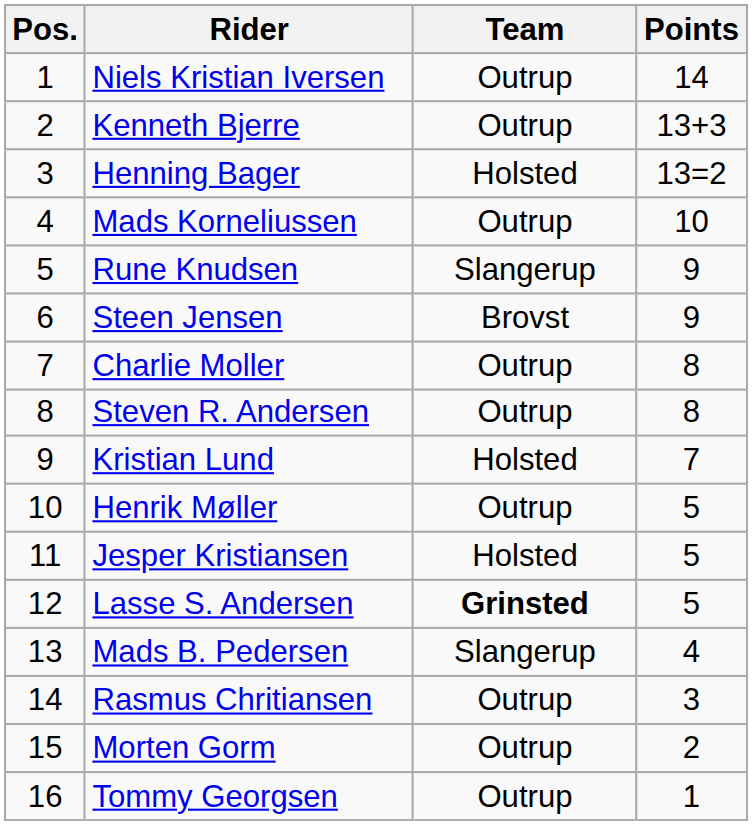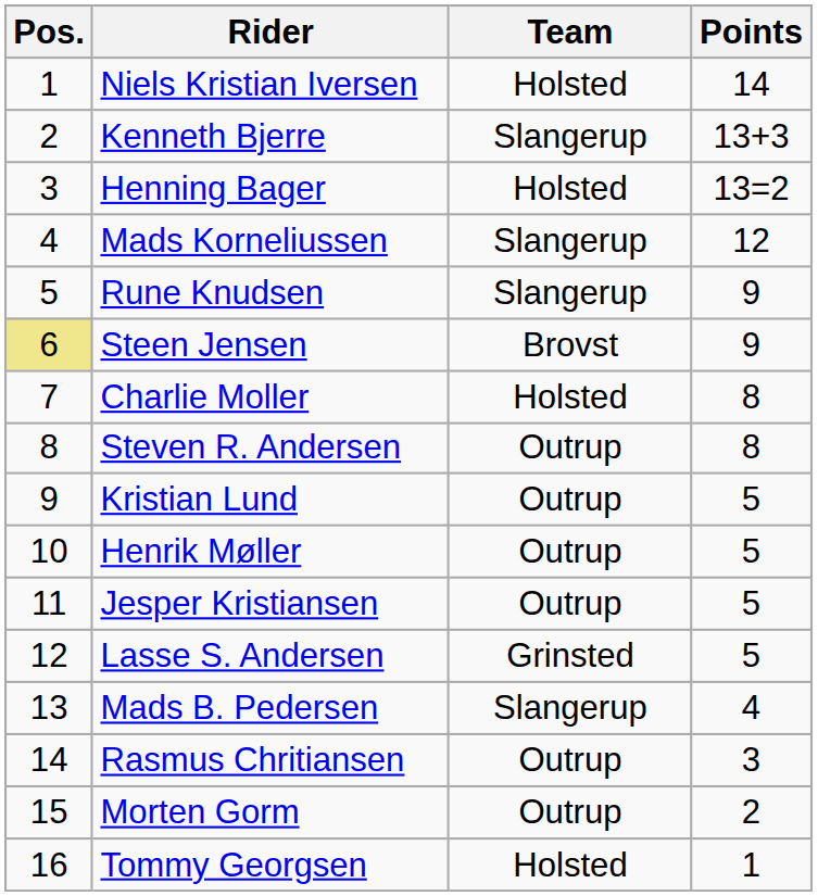Niels Kristian Iversen | Team: Outrup -> Holsted
Kenneth Bjerre | Team: Outrup -> Slangerup
Mads Korneliussen | Team: Outrup -> Slangerup
Mads Korneliussen | Points: 10 -> 12
Steen Jensen | Pos.: no background -> khaki background
Charlie Moller | Team: Outrup -> Holsted
Kristian Lund | Team: Holsted -> Outrup
Kristian Lund | Points: 7 -> 5
Jesper Kristiansen | Team: Holsted -> Outrup
Lasse S. Andersen | Team: bold -> normal
Tommy Georgsen | Team: Outrup -> Holsted
